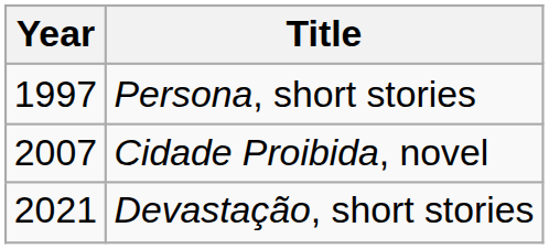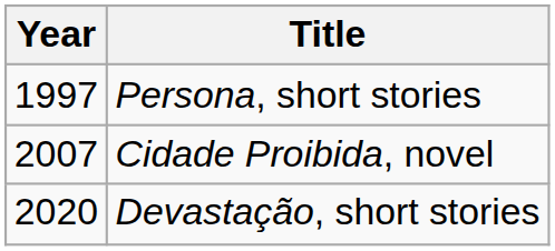Devastação, short stories | Year: 2021 -> 2020
